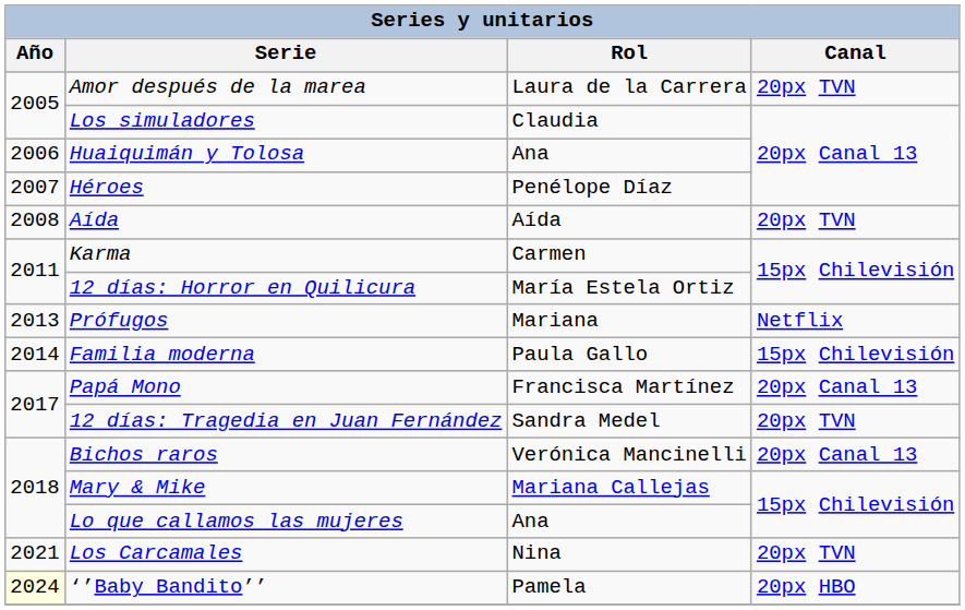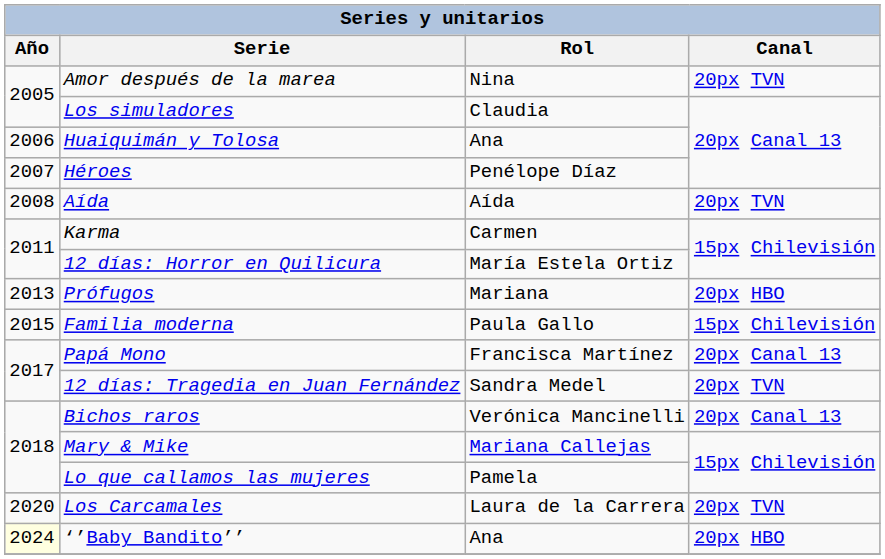Amor después de la marea | Rol: Laura de la Carrera -> Nina
Prófugos | Canal: Netflix -> 20px HBO
Familia moderna | Año: 2014 -> 2015
Lo que callamos las mujeres | Rol: Ana -> Pamela
Los Carcamales | Año: 2021 -> 2020
Los Carcamales | Rol: Nina -> Laura de la Carrera
‘’Baby Bandito’’ | Rol: Pamela -> Ana
